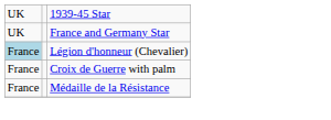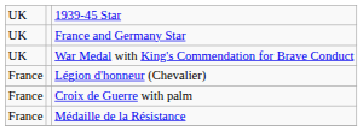+ row: UK | War Medal with King's Commendation for Brave Conduct
Légion d'honneur (Chevalier) | column 1: lightblue background -> no background
